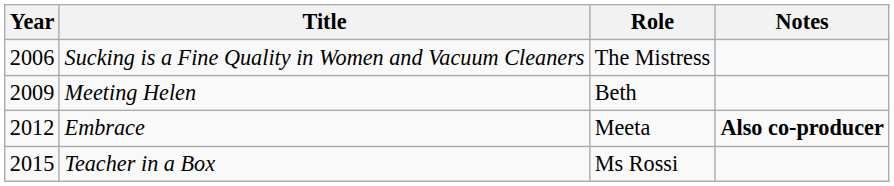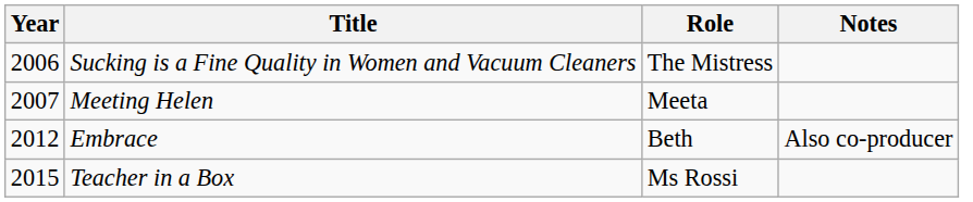Meeting Helen | Year: 2009 -> 2007
Meeting Helen | Role: Beth -> Meeta
Embrace | Role: Meeta -> Beth
Embrace | Notes: bold -> normal
